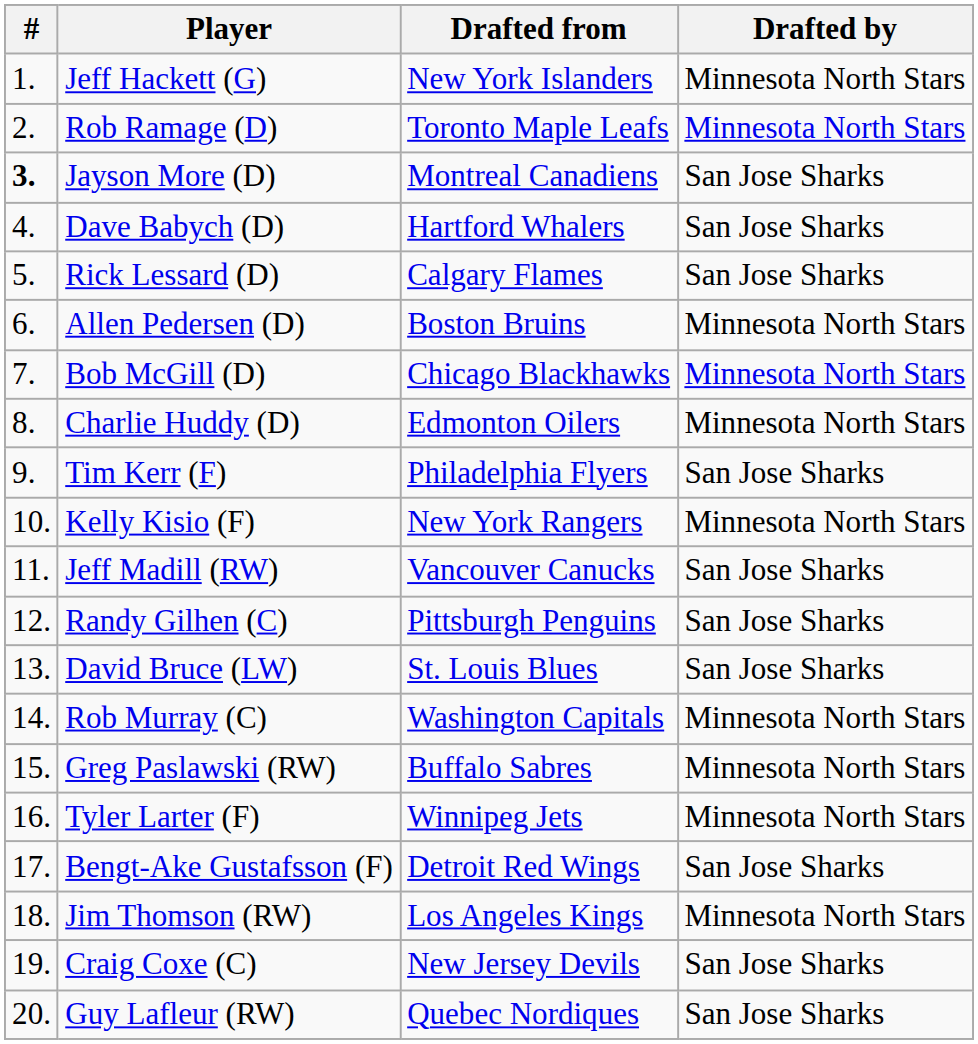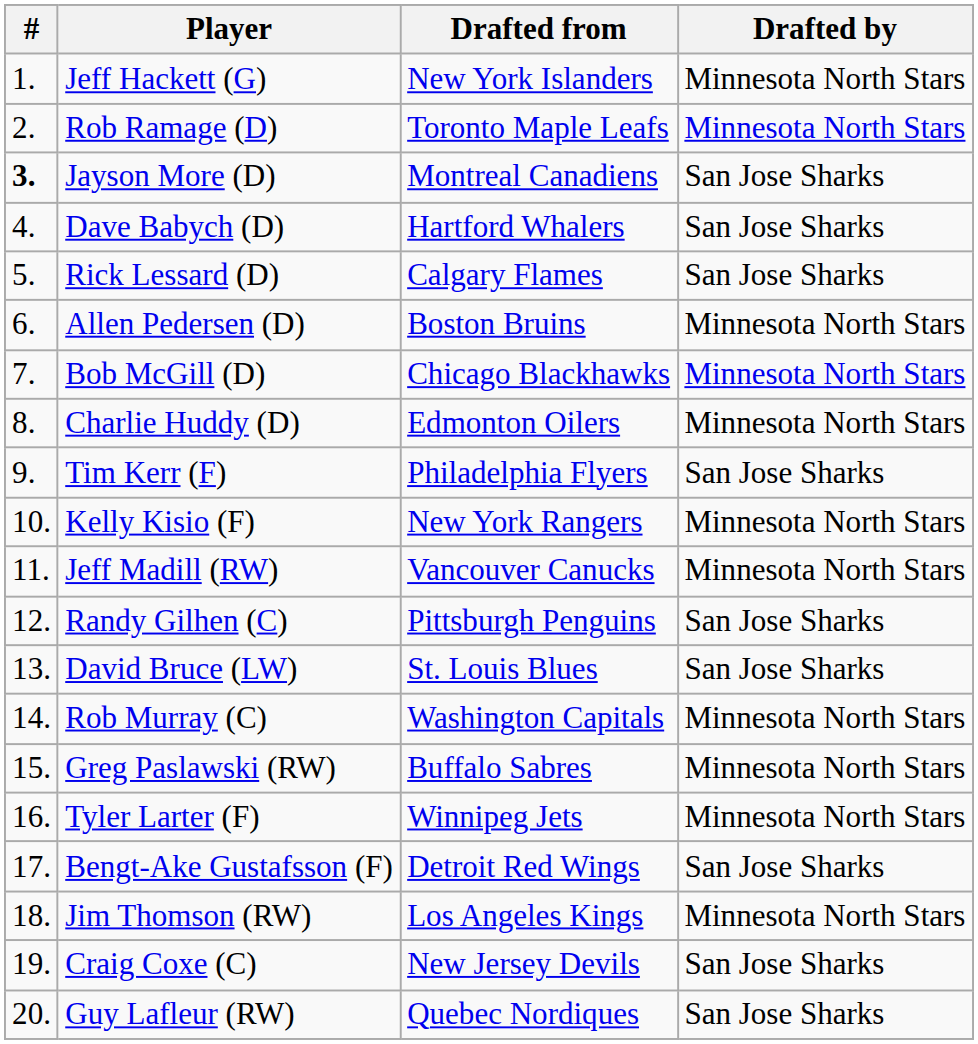Jeff Madill (RW) | Drafted by: San Jose Sharks -> Minnesota North Stars
